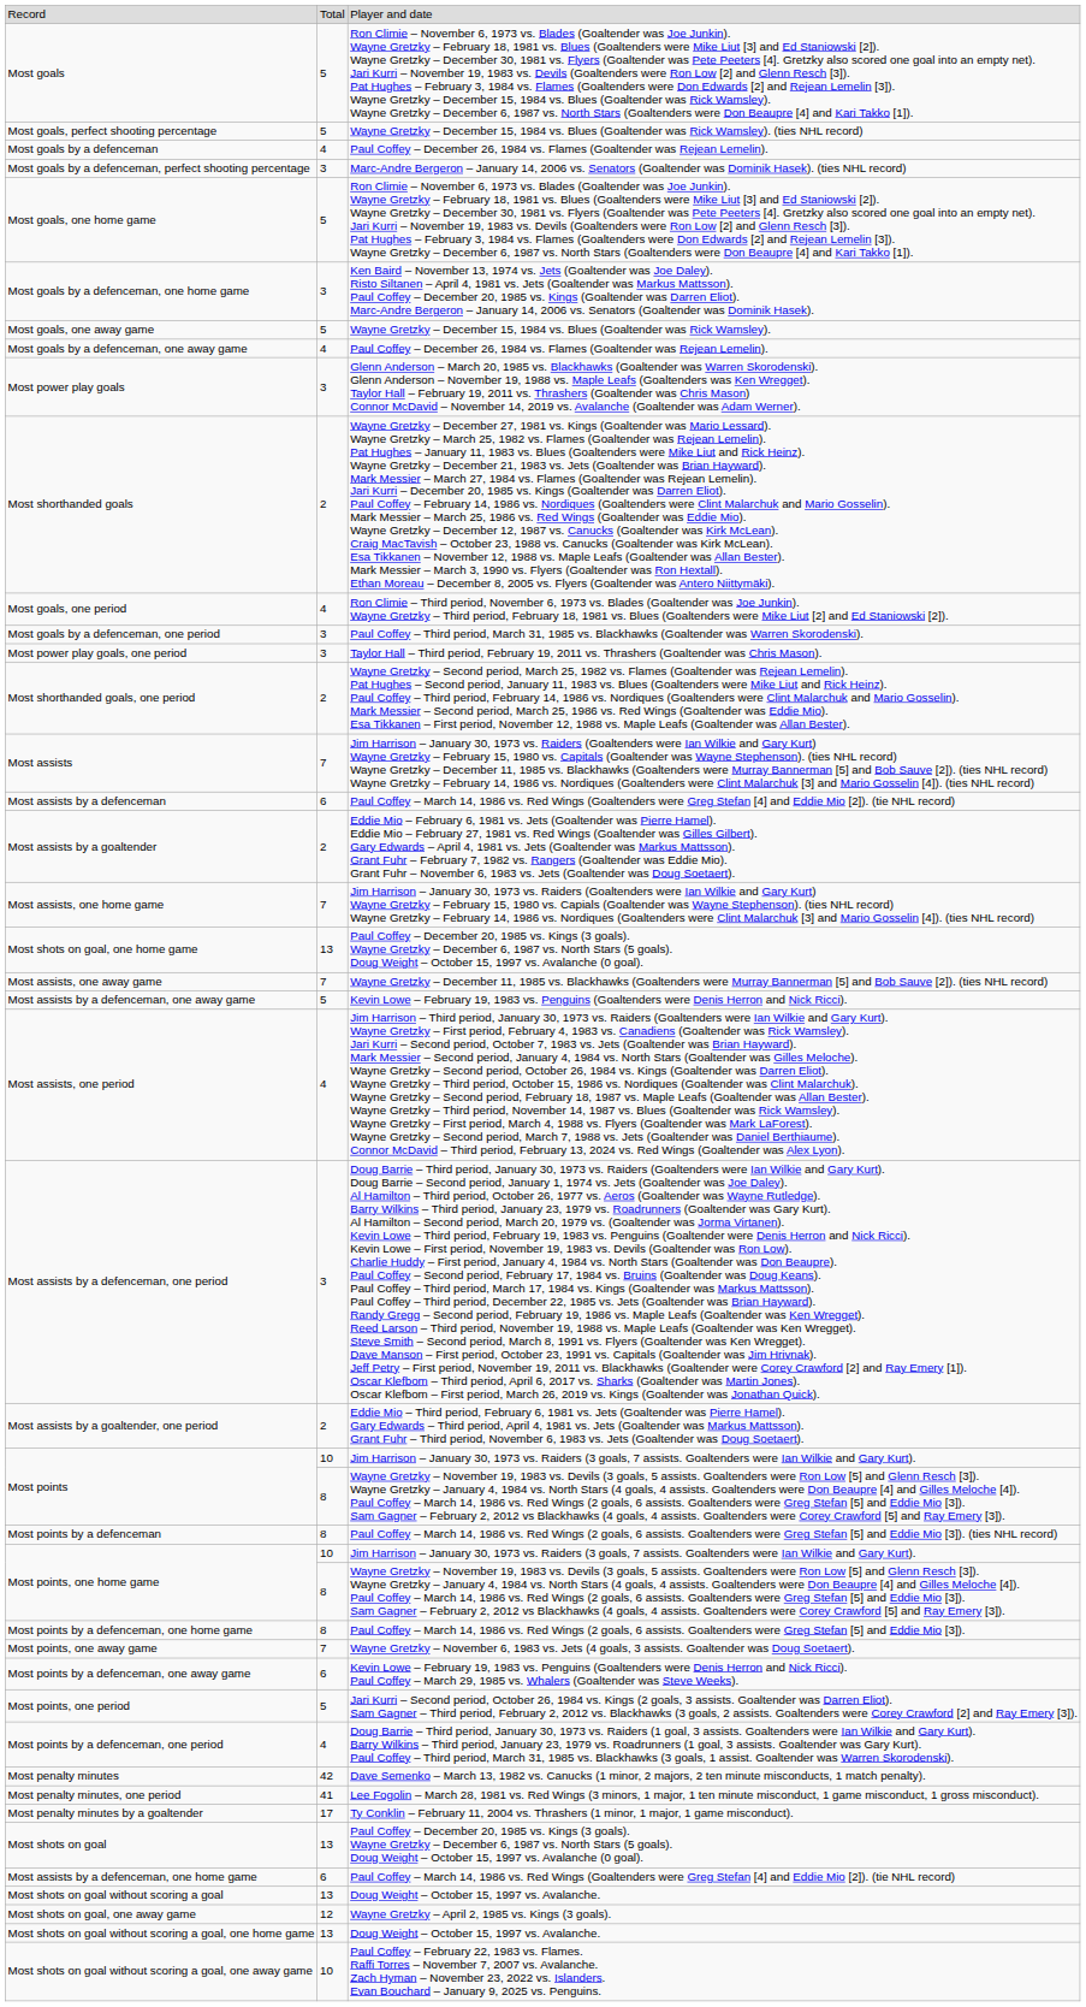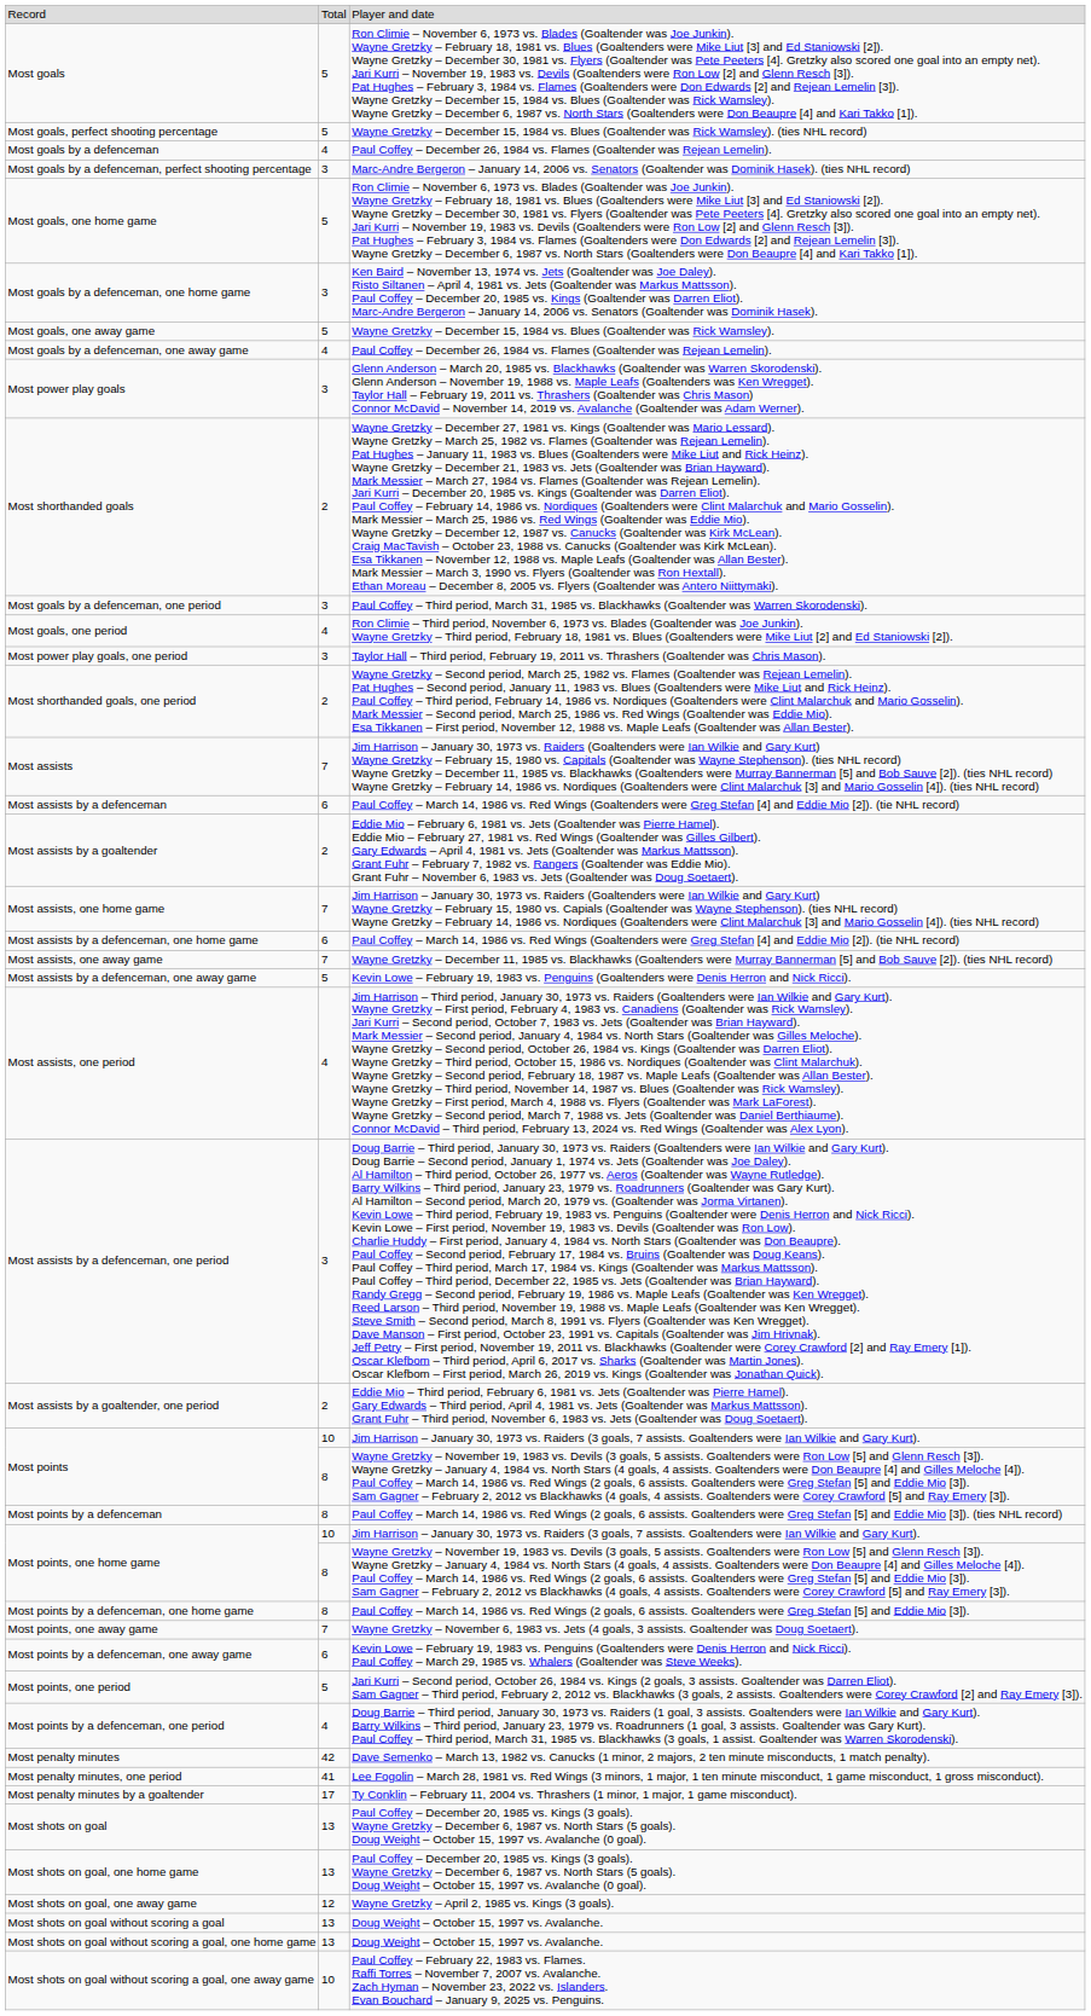rows swapped: Most goals, one period <-> Most goals by a defenceman, one period
rows swapped: Most assists by a defenceman, one home game <-> Most shots on goal, one home game
rows swapped: Most shots on goal, one away game <-> Most shots on goal without scoring a goal
